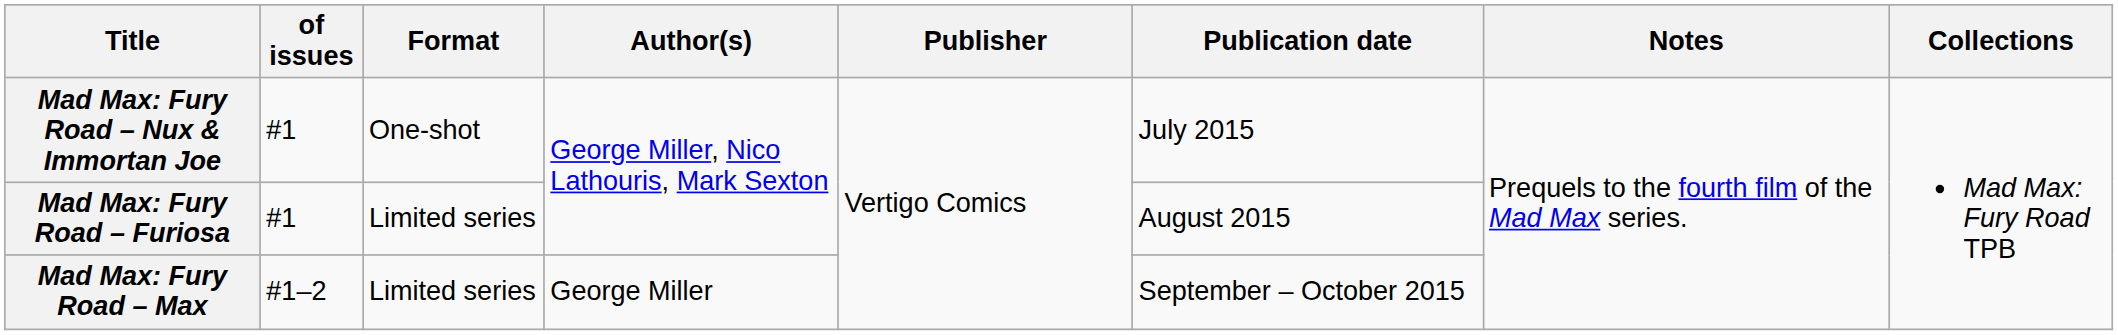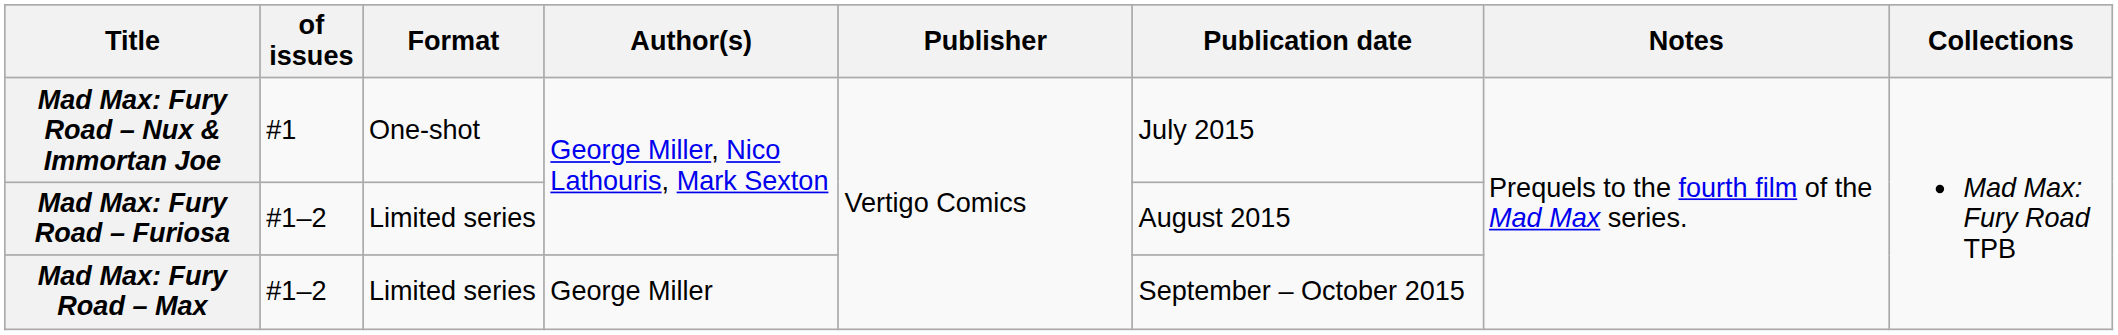Mad Max: Fury Road – Furiosa | of issues: #1 -> #1–2
